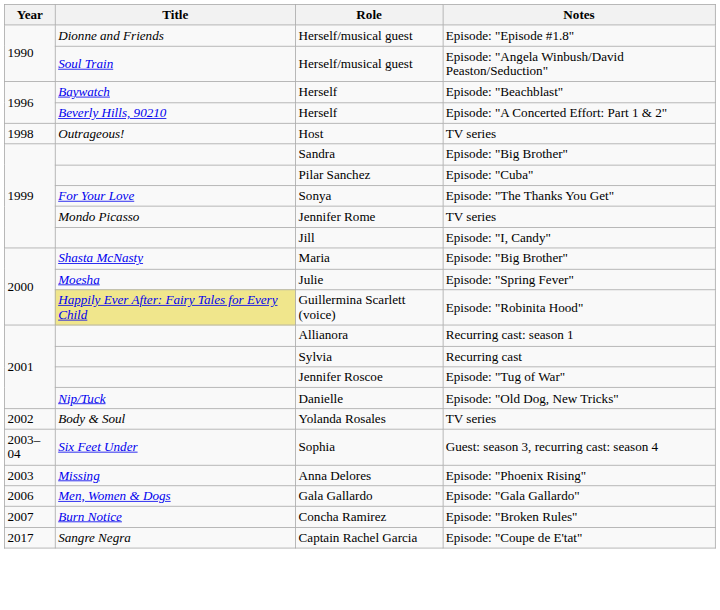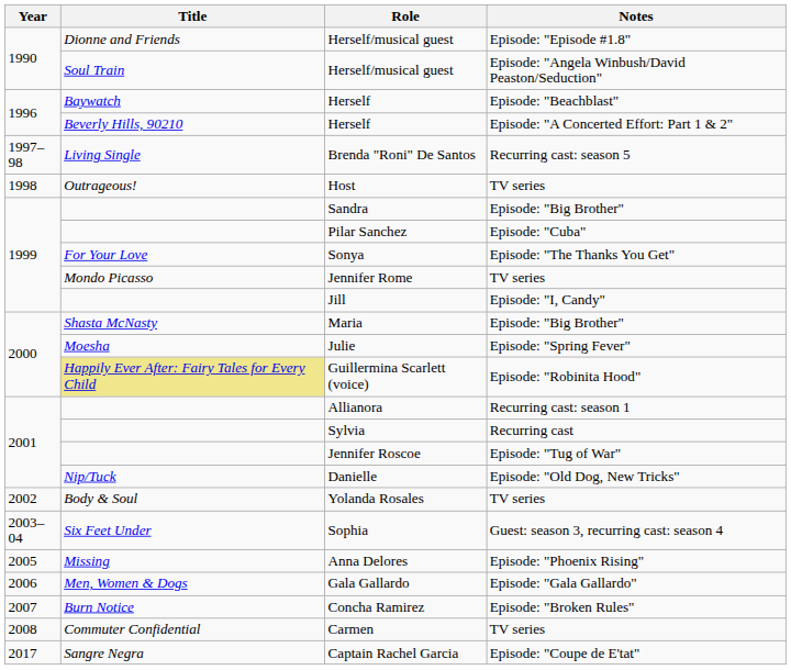+ row: 1997–98 | Living Single | Brenda "Roni" De Santos | Recurring cast: season 5
Anna Delores | Year: 2003 -> 2005
+ row: 2008 | Commuter Confidential | Carmen | TV series
